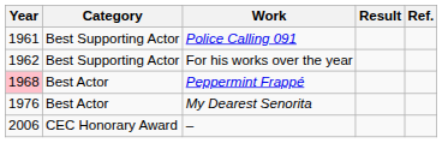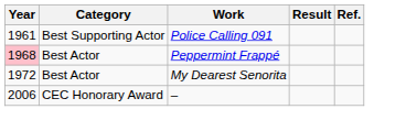- row: 1962 | Best Supporting Actor | For his works over the year
My Dearest Senorita | Year: 1976 -> 1972
